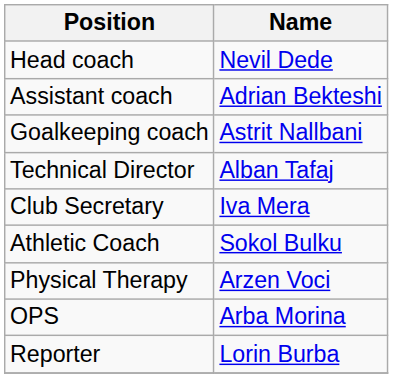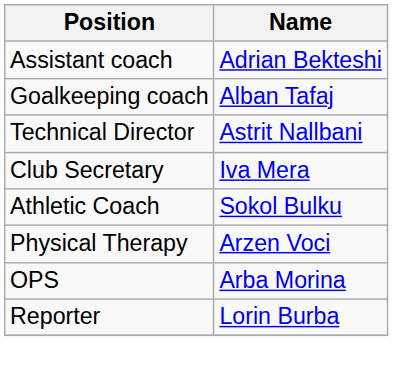- row: Head coach | Nevil Dede
Goalkeeping coach | Name: Astrit Nallbani -> Alban Tafaj
Technical Director | Name: Alban Tafaj -> Astrit Nallbani
